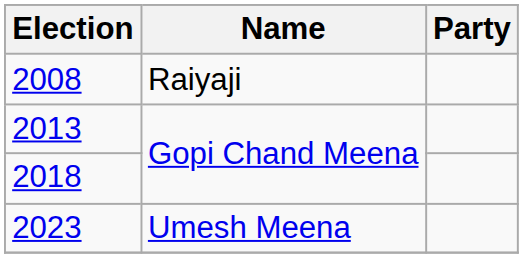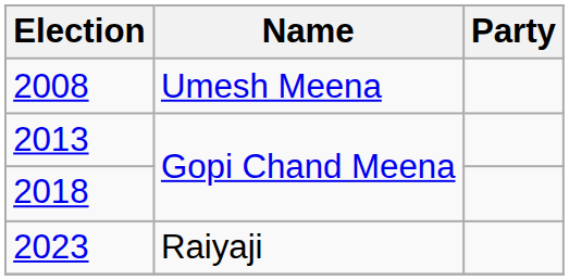2008 | Name: Raiyaji -> Umesh Meena
2023 | Name: Umesh Meena -> Raiyaji
